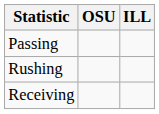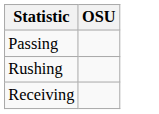- column: ILL
